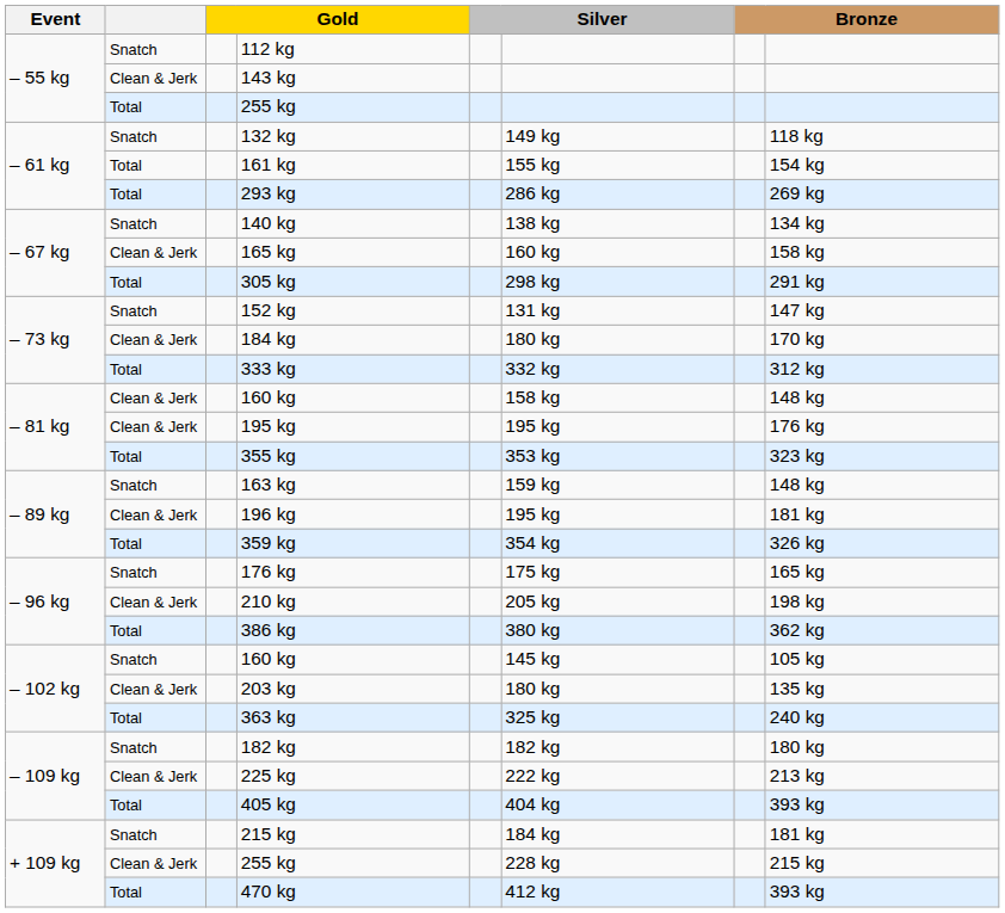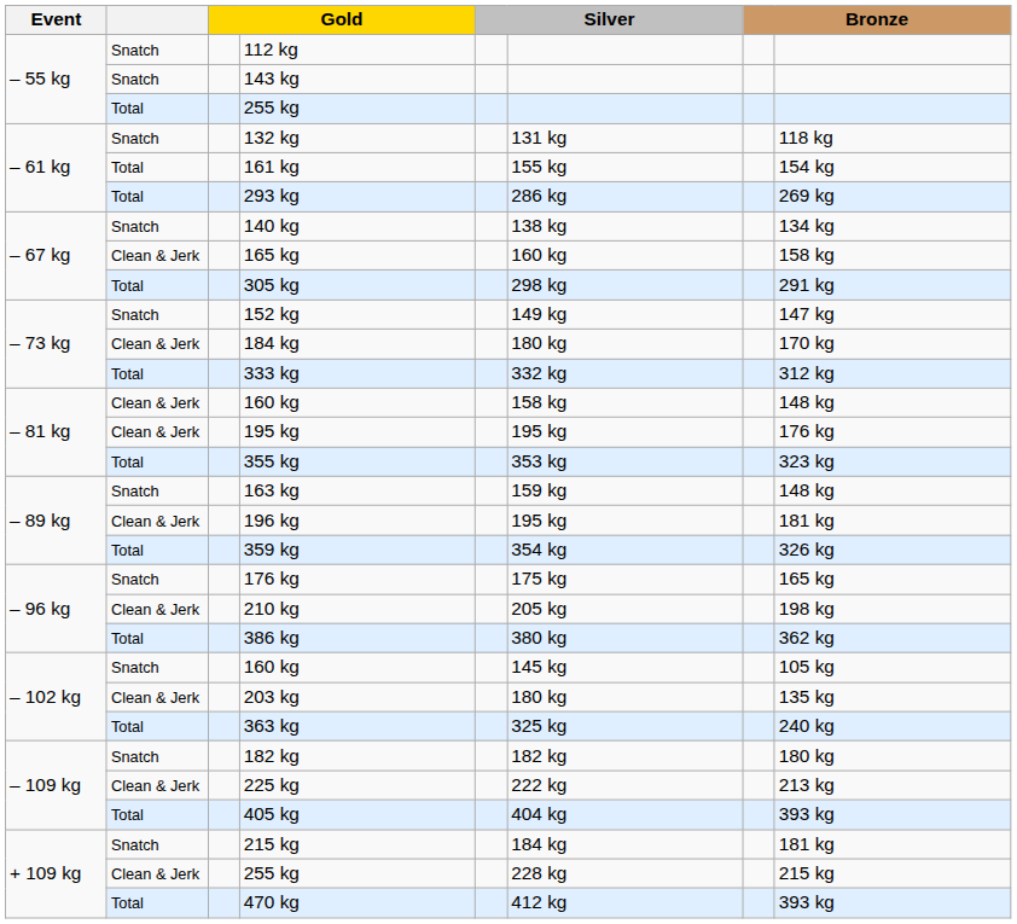143 kg | column 2: Clean & Jerk -> Snatch
132 kg | column 6: 149 kg -> 131 kg
152 kg | column 6: 131 kg -> 149 kg
